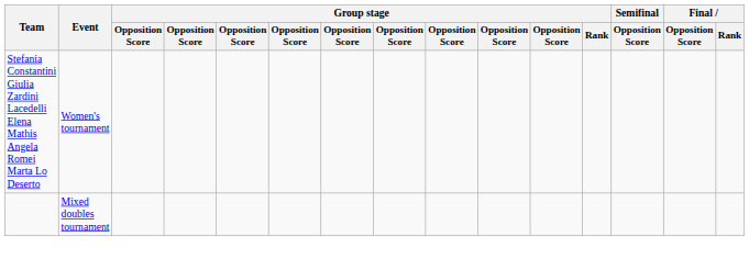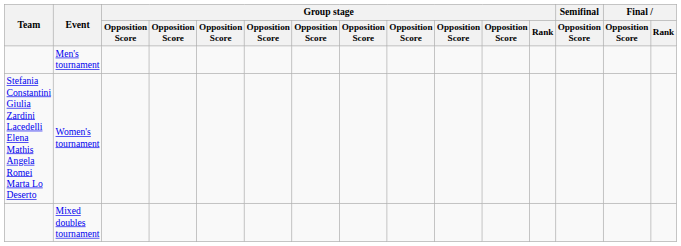+ row: Men's tournament
